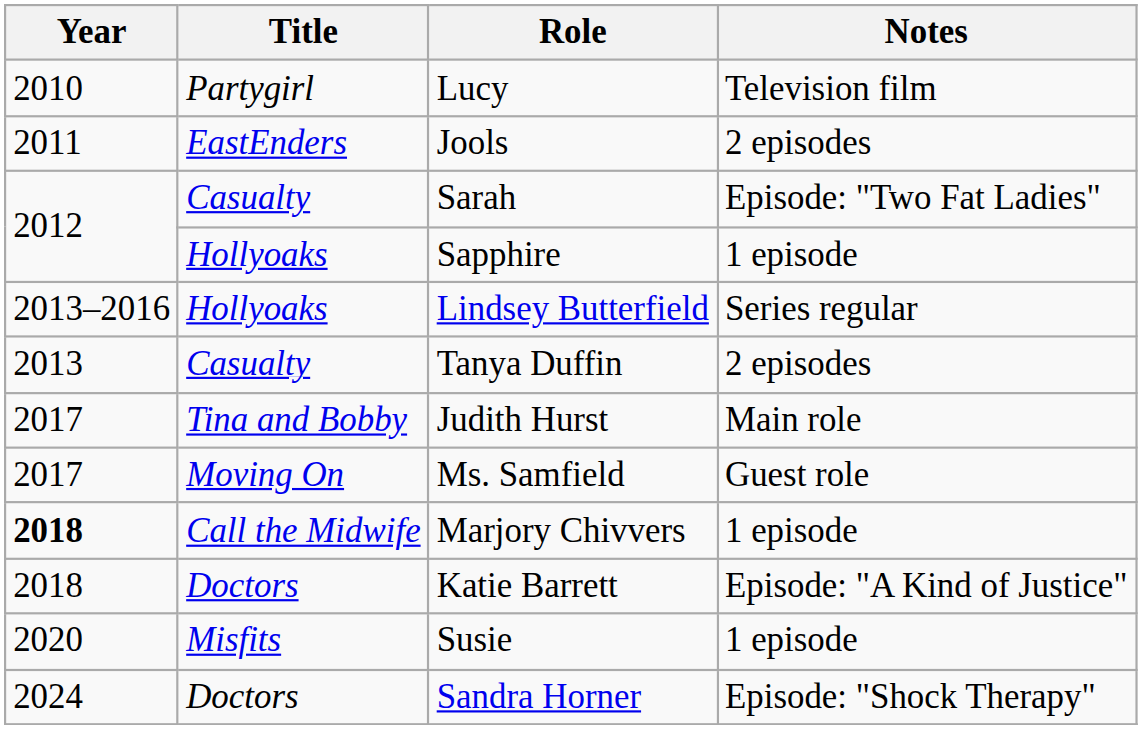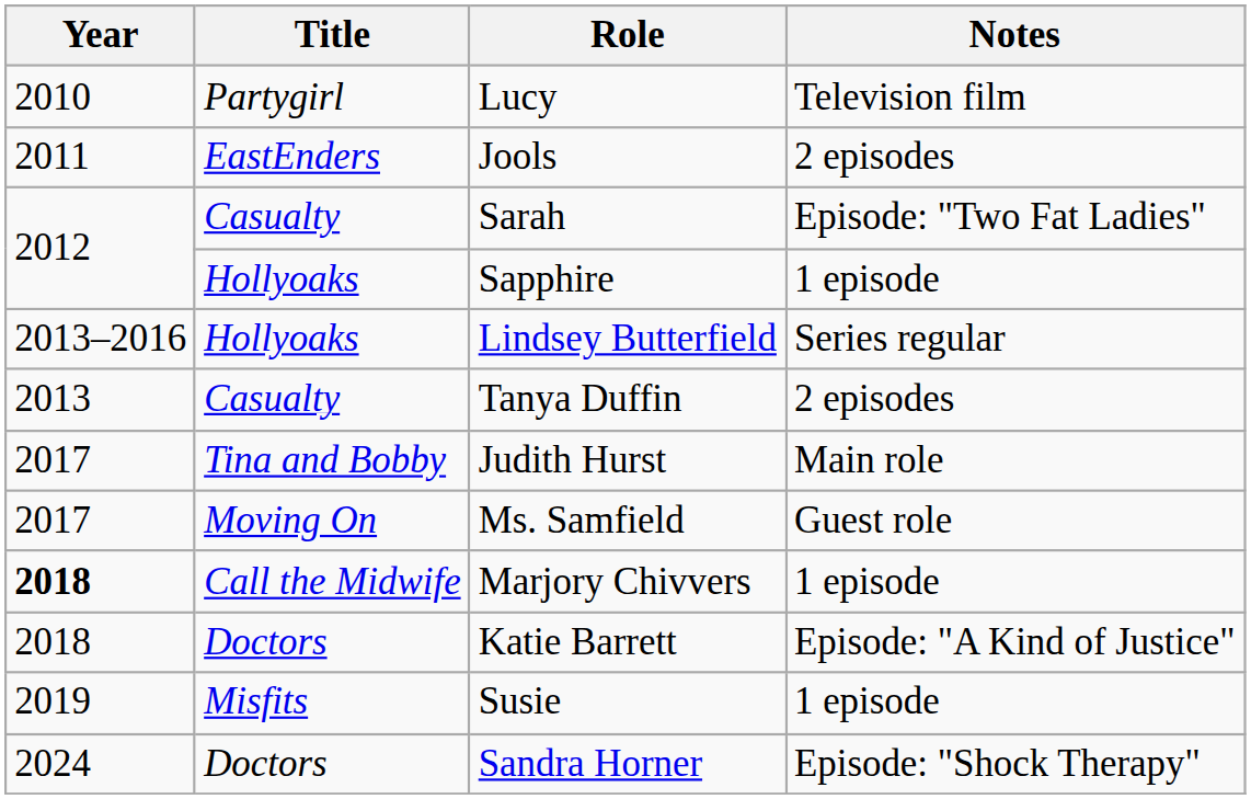Susie | Year: 2020 -> 2019
